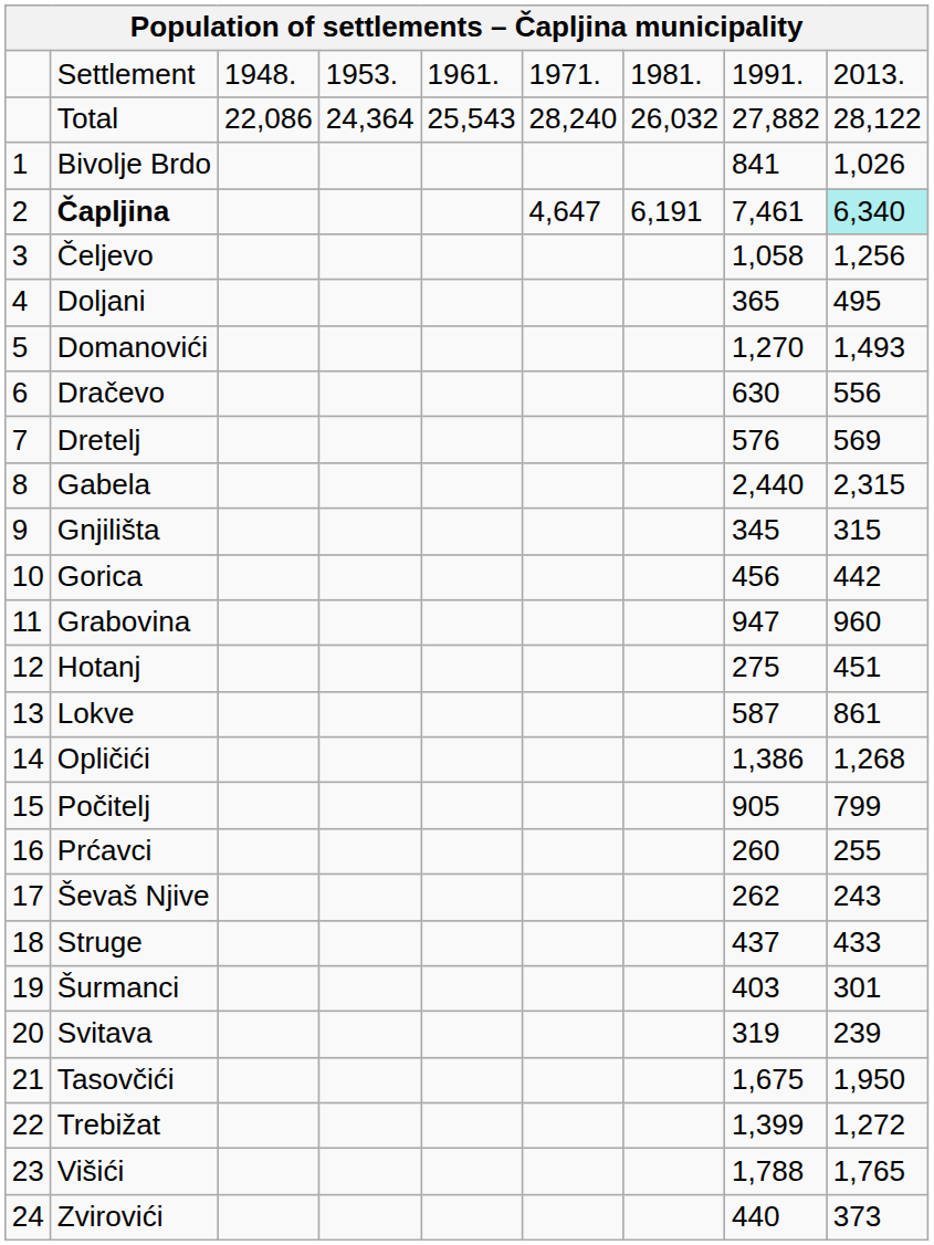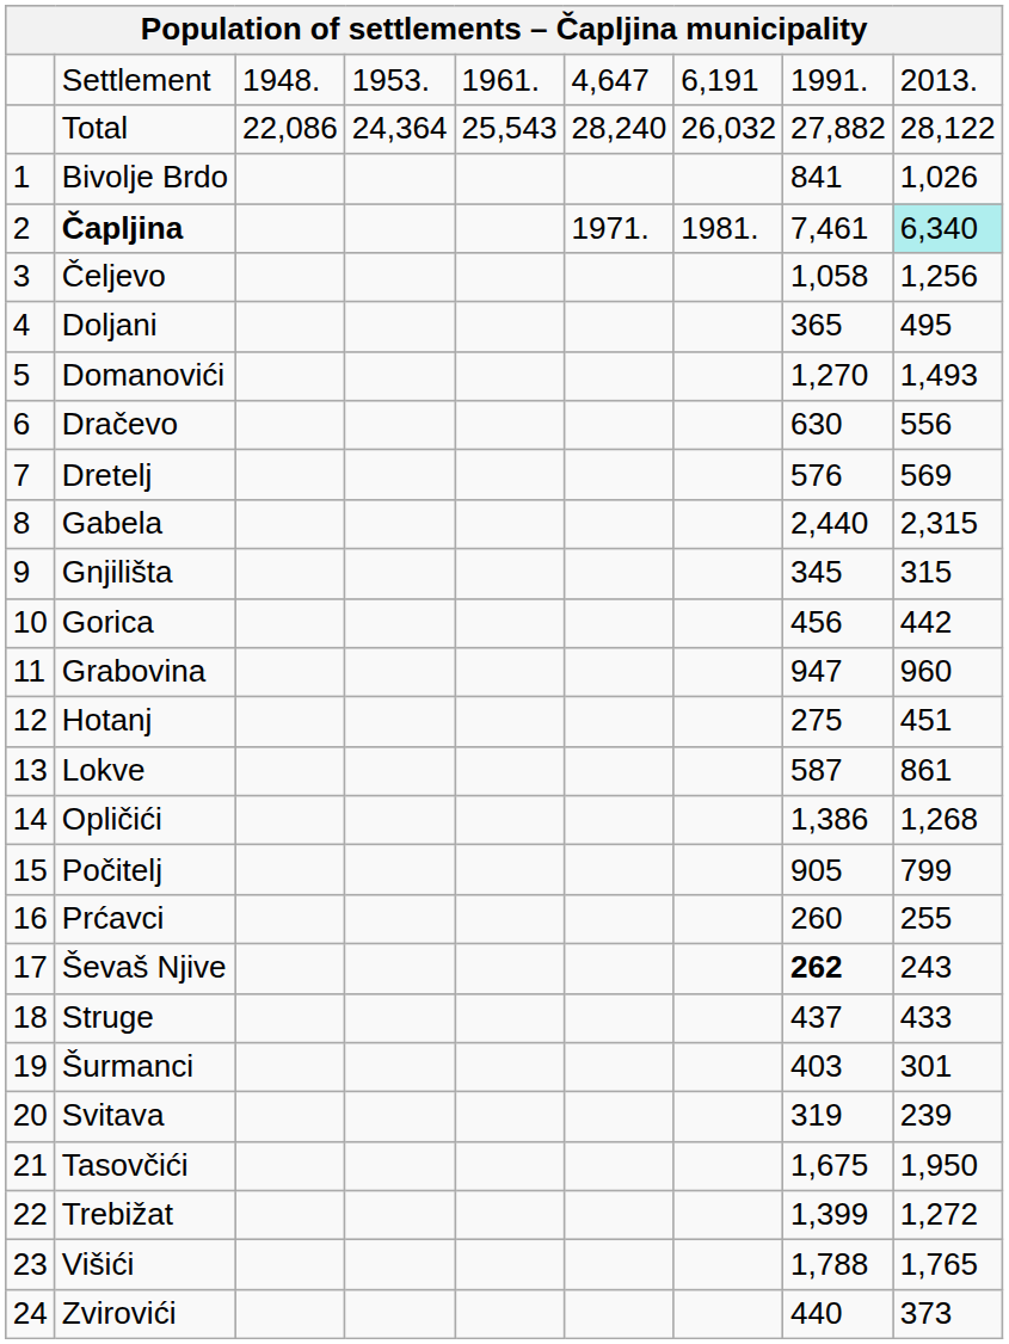Settlement | column 6: 1971. -> 4,647
Settlement | column 7: 1981. -> 6,191
Čapljina | column 6: 4,647 -> 1971.
Čapljina | column 7: 6,191 -> 1981.
Ševaš Njive | column 8: normal -> bold
